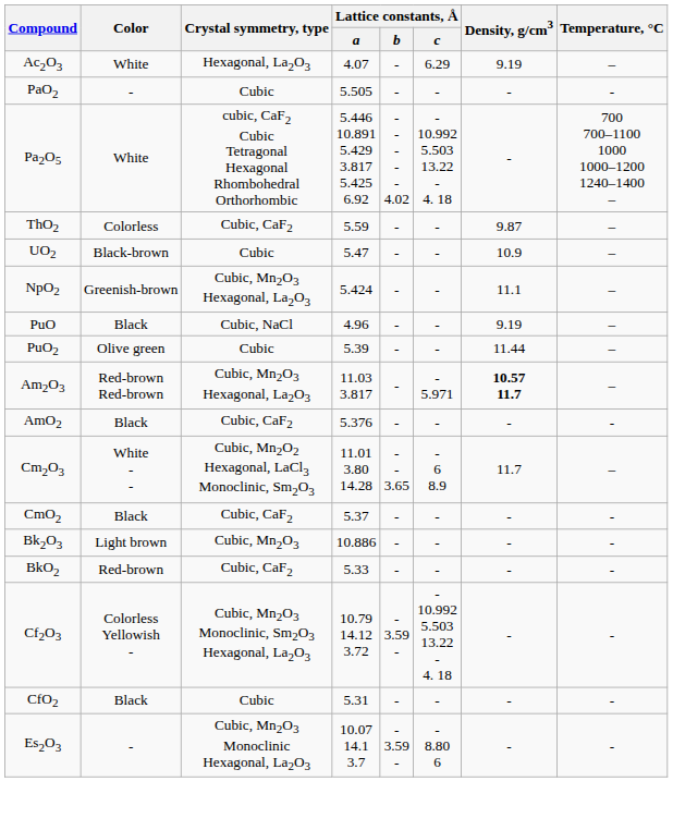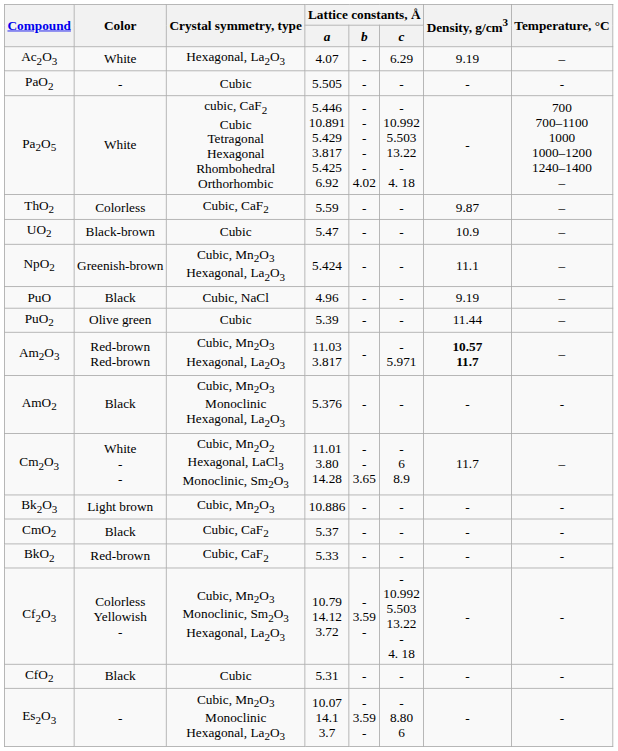AmO2 | Crystal symmetry, type: Cubic, CaF2 -> Cubic, Mn2O3 Monoclinic Hexagonal, La2O3
rows swapped: CmO2 <-> Bk2O3
